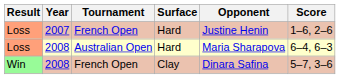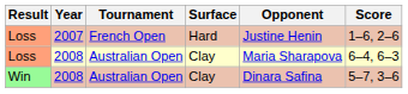Loss / 2008 | Surface: Hard -> Clay
Win | Tournament: French Open -> Australian Open
